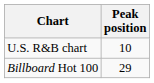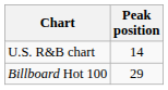U.S. R&B chart | Peak position: 10 -> 14
